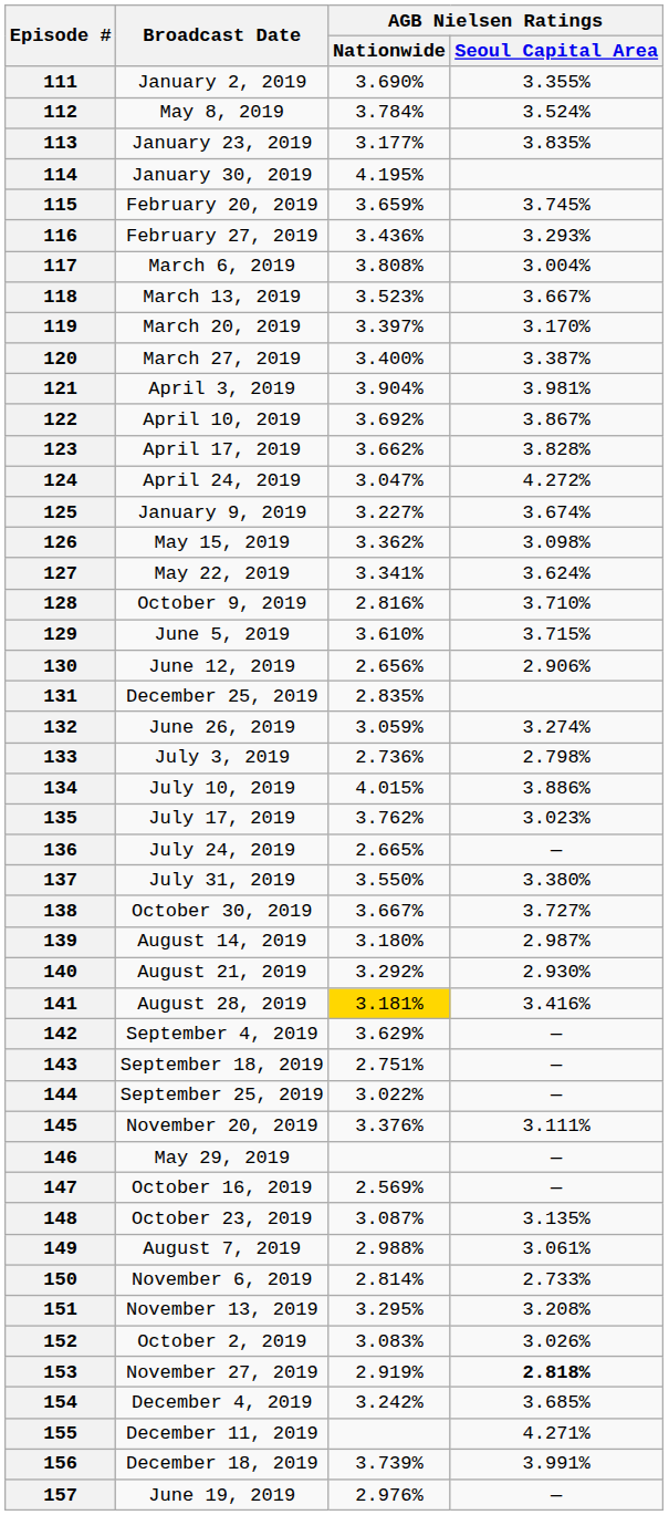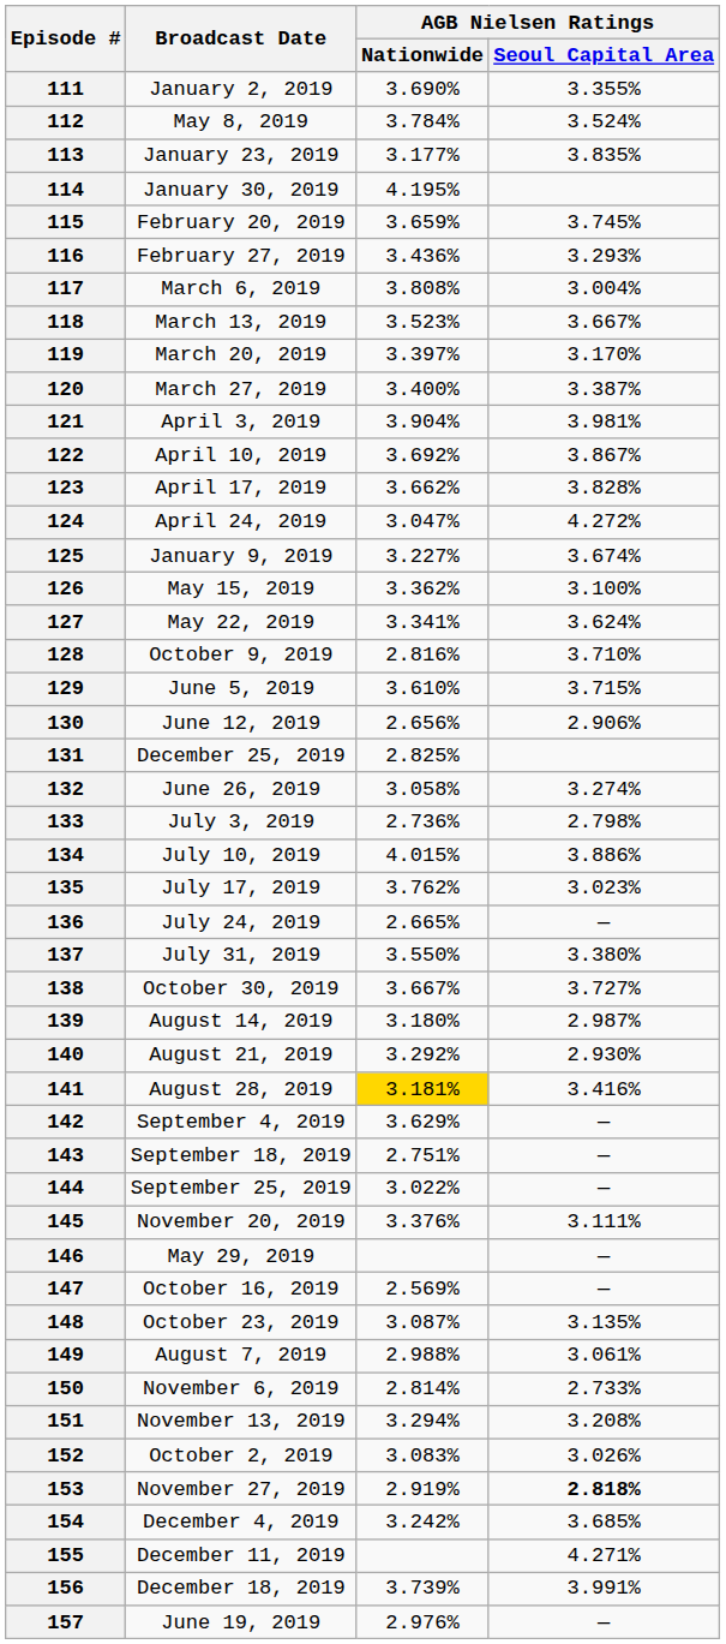126 | AGB Nielsen Ratings / Seoul Capital Area: 3.098% -> 3.100%
131 | AGB Nielsen Ratings / Nationwide: 2.835% -> 2.825%
132 | AGB Nielsen Ratings / Nationwide: 3.059% -> 3.058%
151 | AGB Nielsen Ratings / Nationwide: 3.295% -> 3.294%
